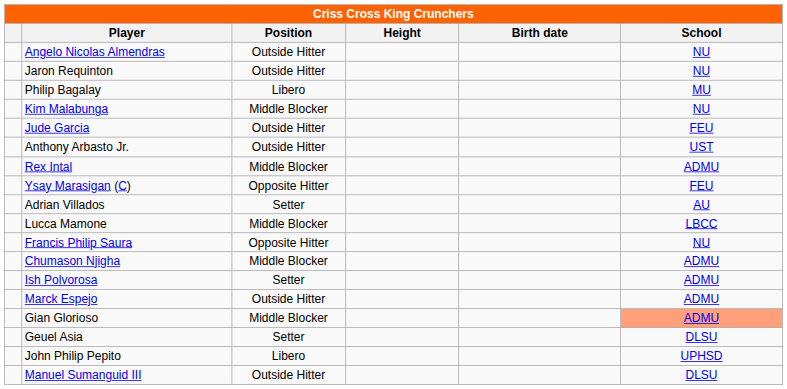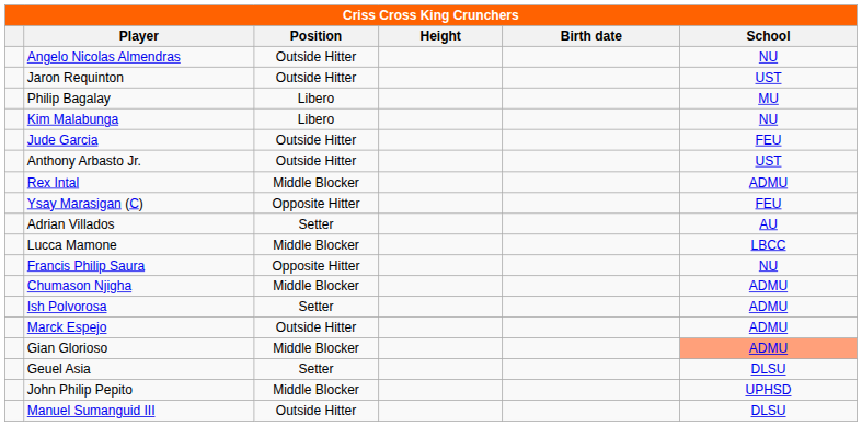Jaron Requinton | School: NU -> UST
Kim Malabunga | Position: Middle Blocker -> Libero
John Philip Pepito | Position: Libero -> Middle Blocker
